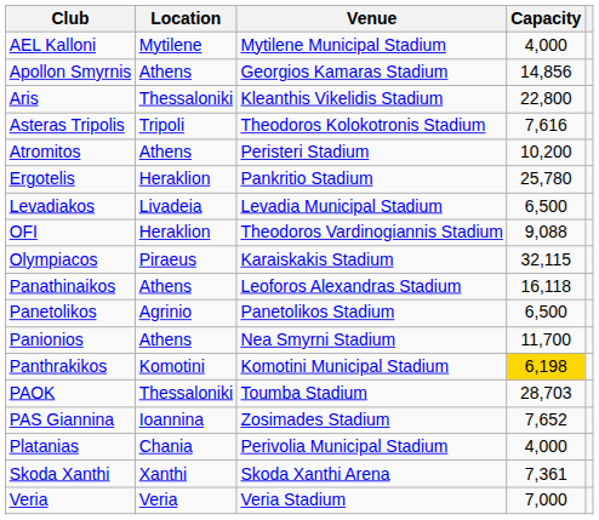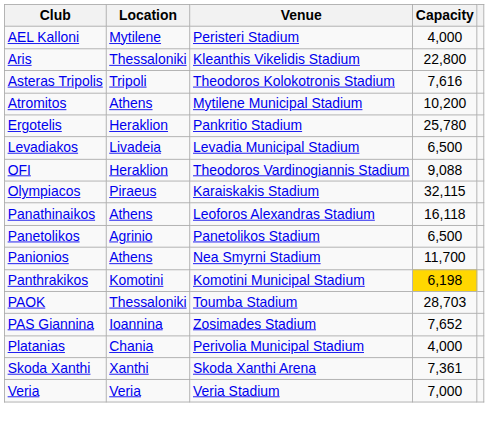AEL Kalloni | Venue: Mytilene Municipal Stadium -> Peristeri Stadium
- row: Apollon Smyrnis | Athens | Georgios Kamaras Stadium | 14,856
Atromitos | Venue: Peristeri Stadium -> Mytilene Municipal Stadium
